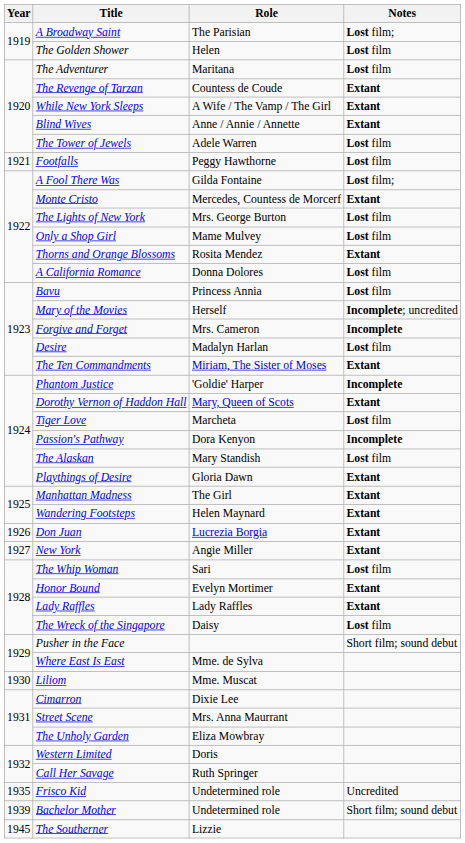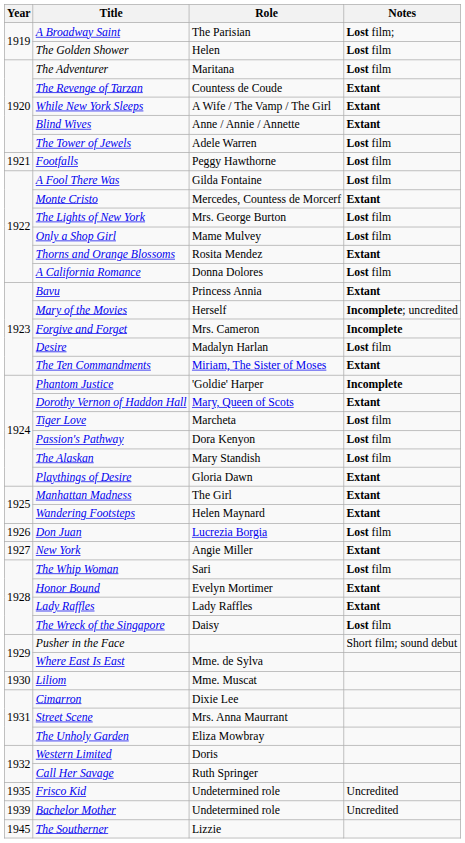A Fool There Was | Notes: Lost film; -> Lost film
Bavu | Notes: Lost film -> Extant
Passion's Pathway | Notes: Incomplete -> Lost film
Don Juan | Notes: Extant -> Lost film
Bachelor Mother | Notes: Short film; sound debut -> Uncredited
